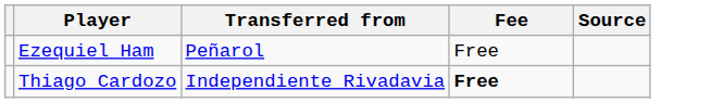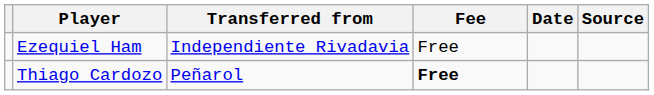+ column: Date
Ezequiel Ham | Transferred from: Peñarol -> Independiente Rivadavia
Thiago Cardozo | Transferred from: Independiente Rivadavia -> Peñarol
